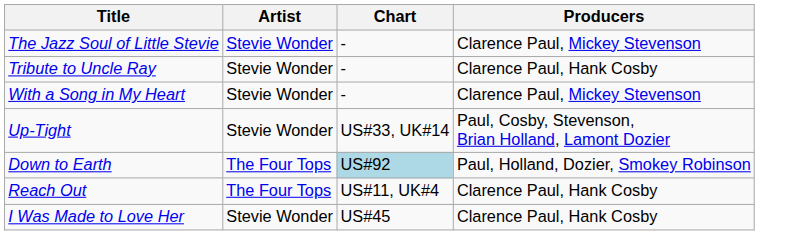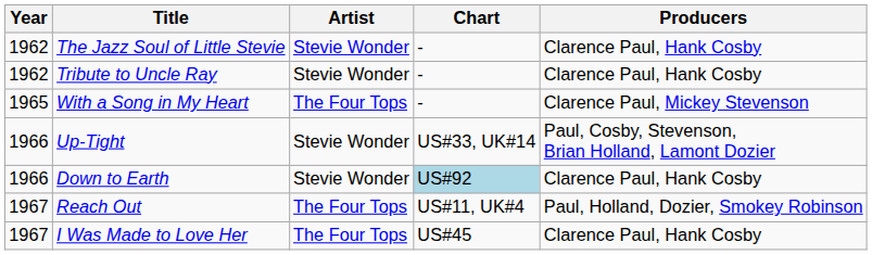+ column: Year | 1962 | 1962 | 1965 | 1966 | 1966 | 1967 | 1967
The Jazz Soul of Little Stevie | Producers: Clarence Paul, Mickey Stevenson -> Clarence Paul, Hank Cosby
With a Song in My Heart | Artist: Stevie Wonder -> The Four Tops
Down to Earth | Artist: The Four Tops -> Stevie Wonder
Down to Earth | Producers: Paul, Holland, Dozier, Smokey Robinson -> Clarence Paul, Hank Cosby
Reach Out | Producers: Clarence Paul, Hank Cosby -> Paul, Holland, Dozier, Smokey Robinson
I Was Made to Love Her | Artist: Stevie Wonder -> The Four Tops
